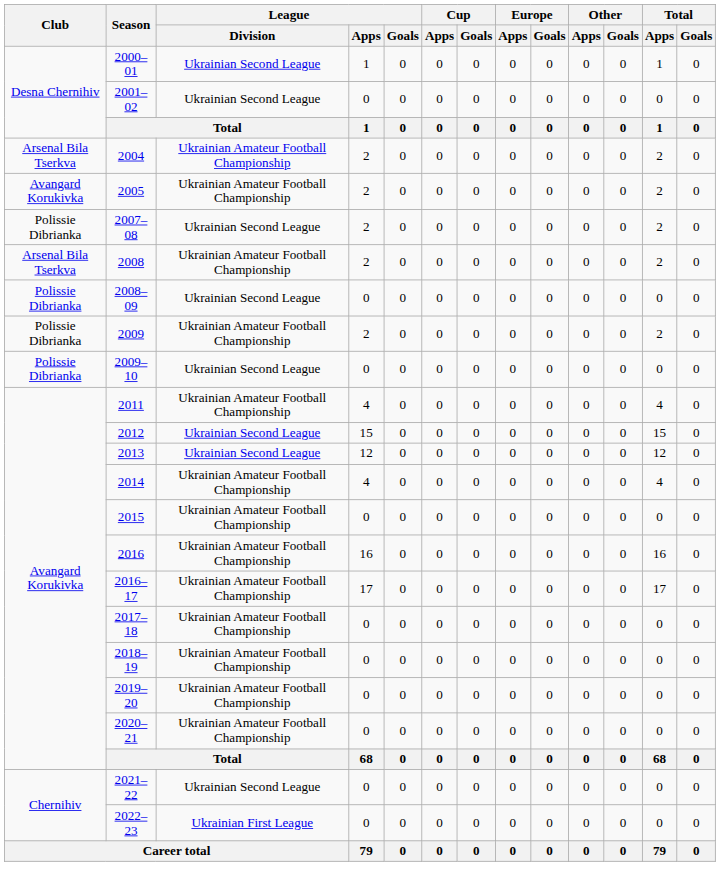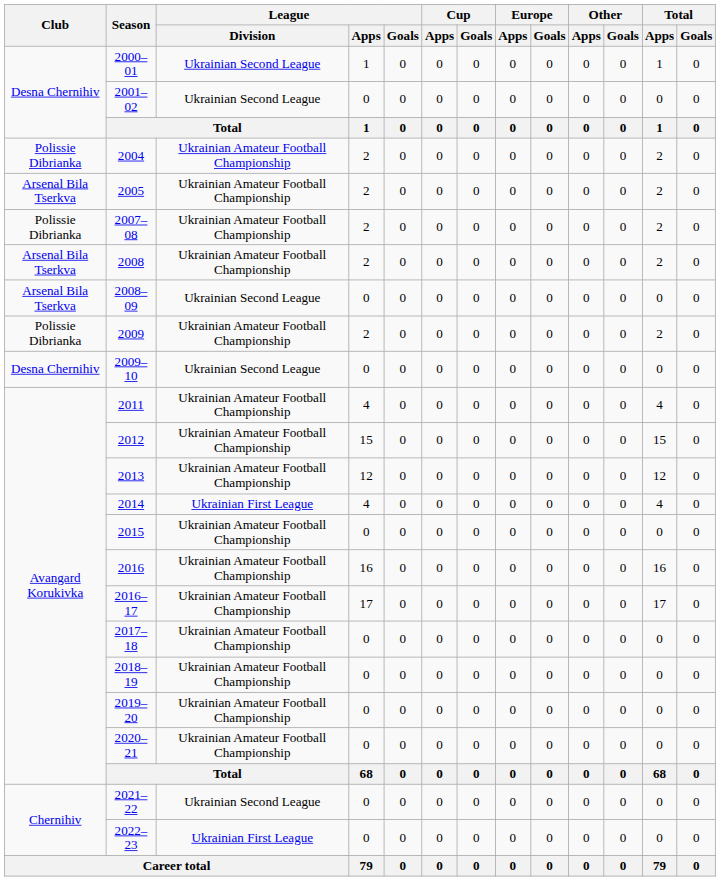2004 | Club: Arsenal Bila Tserkva -> Polissie Dibrianka
2005 | Club: Avangard Korukivka -> Arsenal Bila Tserkva
2007–08 | League / Division: Ukrainian Second League -> Ukrainian Amateur Football Championship
2008–09 | Club: Polissie Dibrianka -> Arsenal Bila Tserkva
2009–10 | Club: Polissie Dibrianka -> Desna Chernihiv
2012 | League / Division: Ukrainian Second League -> Ukrainian Amateur Football Championship
2013 | League / Division: Ukrainian Second League -> Ukrainian Amateur Football Championship
2014 | League / Division: Ukrainian Amateur Football Championship -> Ukrainian First League
